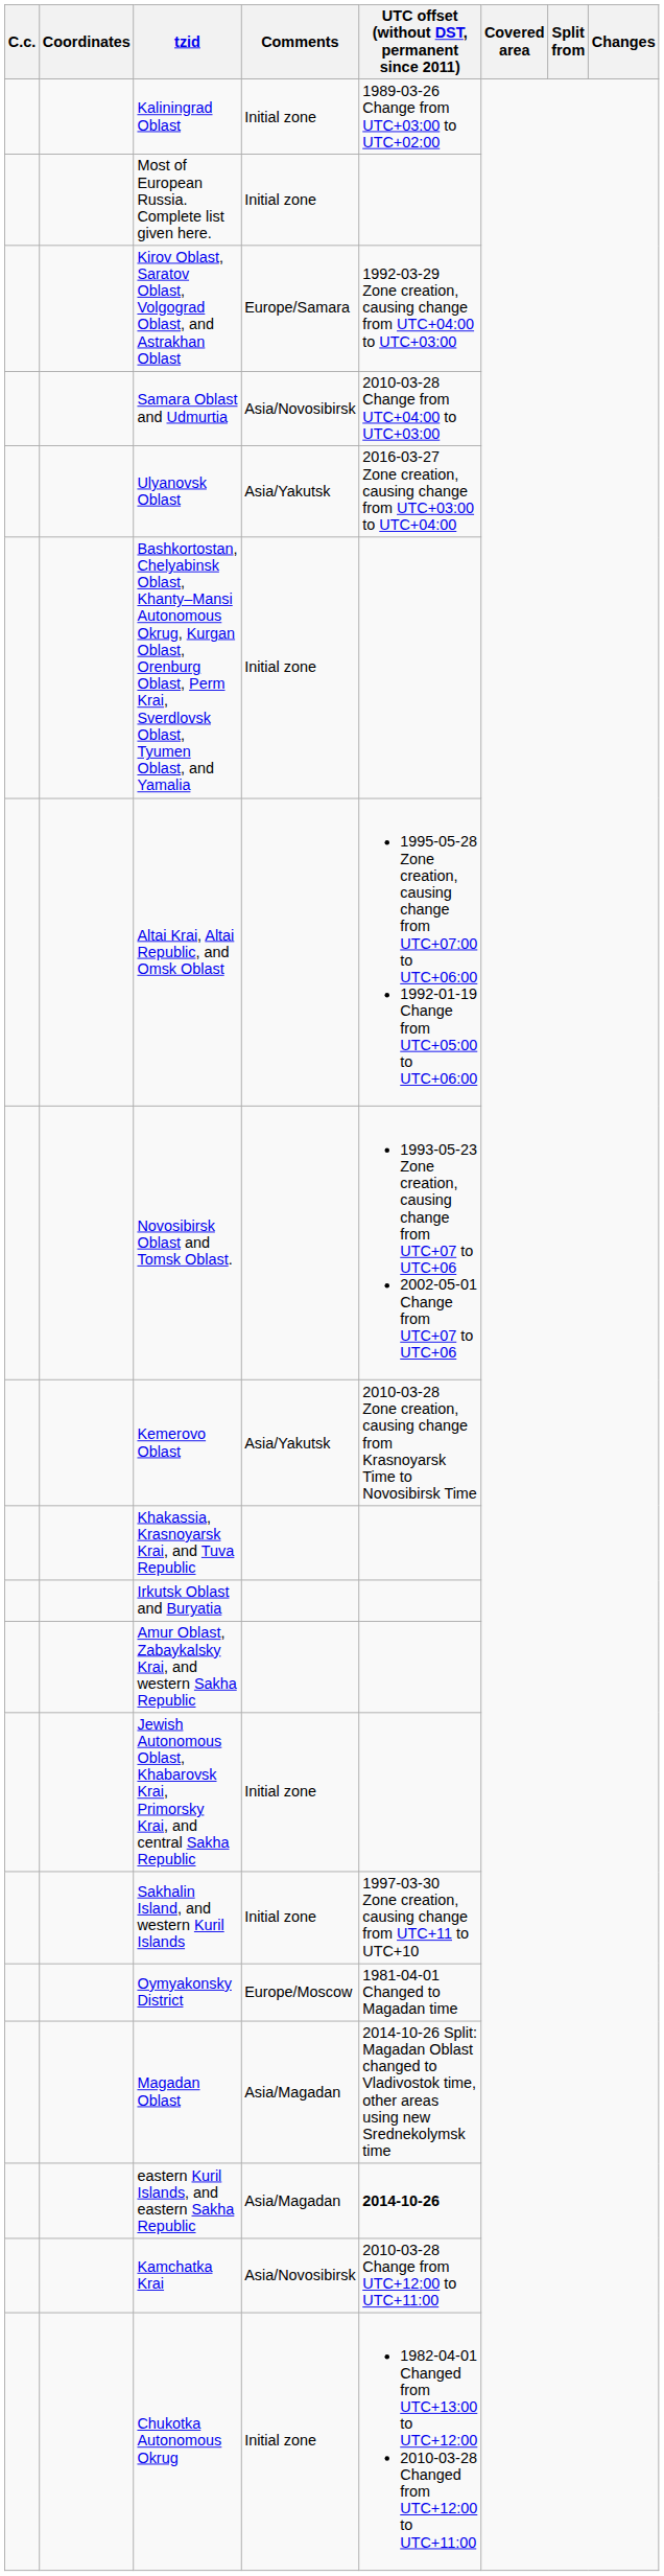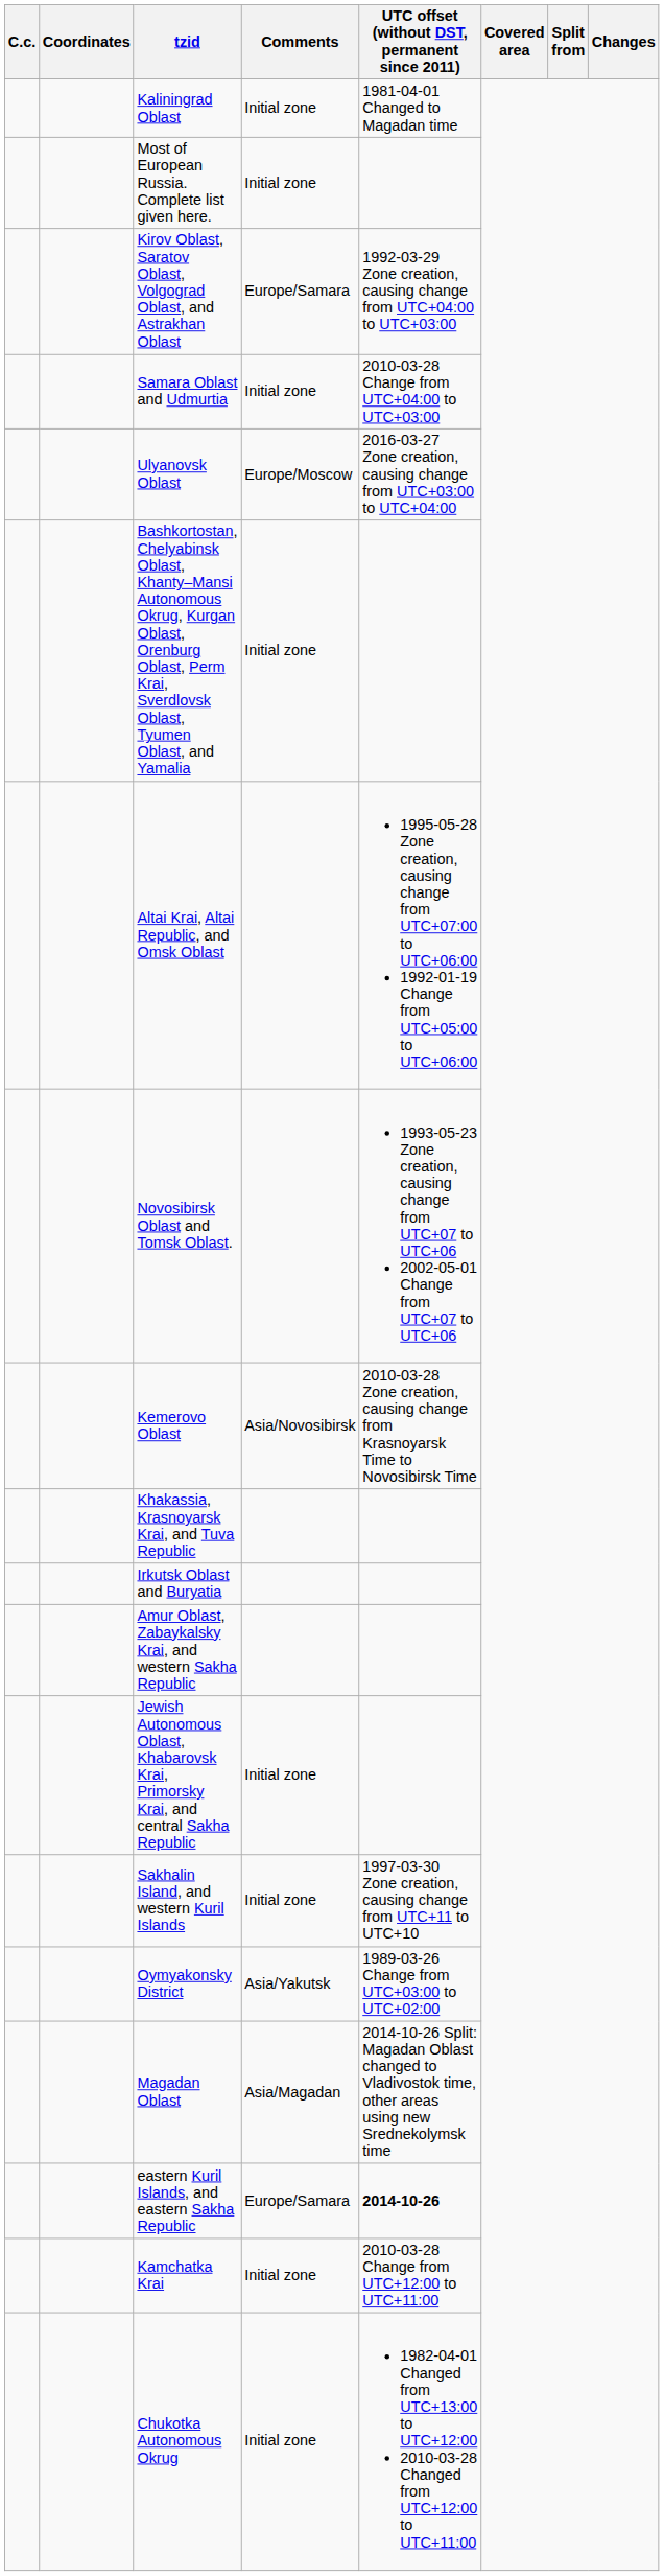Kaliningrad Oblast | UTC offset (without DST, permanent since 2011): 1989-03-26 Change from UTC+03:00 to UTC+02:00 -> 1981-04-01 Changed to Magadan time
Samara Oblast and Udmurtia | Comments: Asia/Novosibirsk -> Initial zone
Ulyanovsk Oblast | Comments: Asia/Yakutsk -> Europe/Moscow
Kemerovo Oblast | Comments: Asia/Yakutsk -> Asia/Novosibirsk
Oymyakonsky District | Comments: Europe/Moscow -> Asia/Yakutsk
Oymyakonsky District | UTC offset (without DST, permanent since 2011): 1981-04-01 Changed to Magadan time -> 1989-03-26 Change from UTC+03:00 to UTC+02:00
eastern Kuril Islands, and eastern Sakha Republic | Comments: Asia/Magadan -> Europe/Samara
Kamchatka Krai | Comments: Asia/Novosibirsk -> Initial zone
